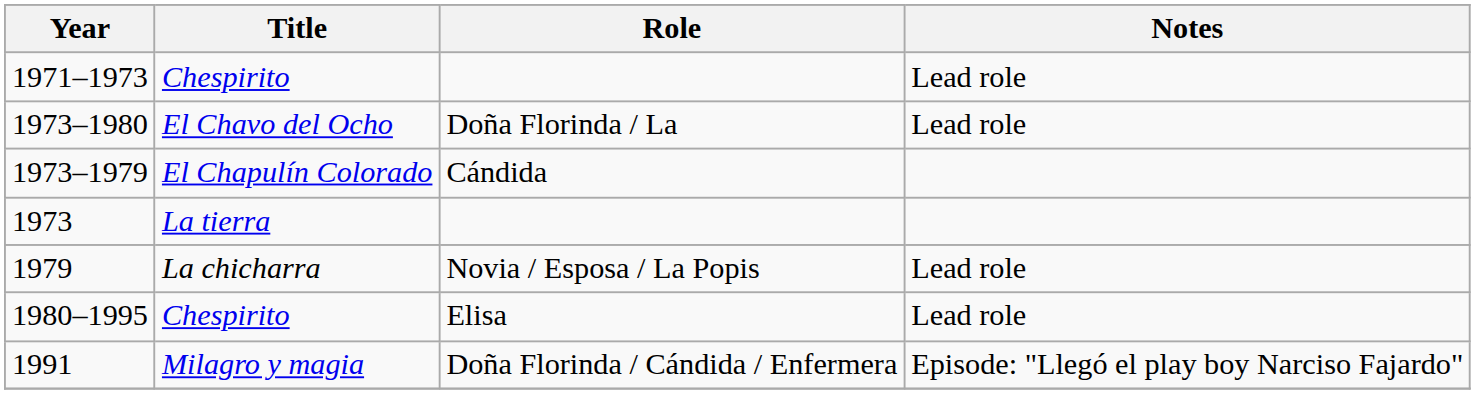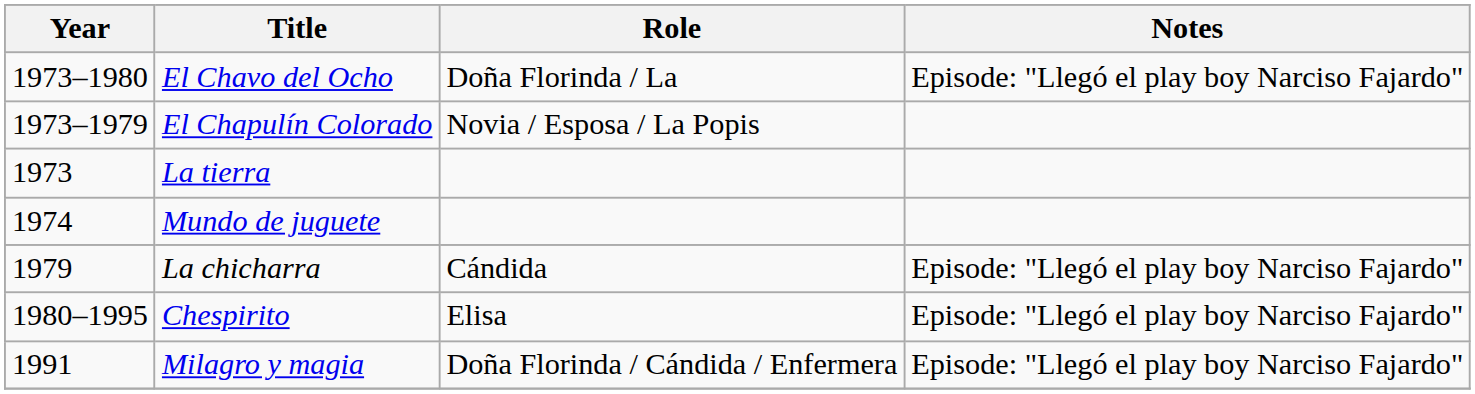- row: 1971–1973 | Chespirito | Lead role
1973–1980 | Notes: Lead role -> Episode: "Llegó el play boy Narciso Fajardo"
1973–1979 | Role: Cándida -> Novia / Esposa / La Popis
+ row: 1974 | Mundo de juguete
1979 | Role: Novia / Esposa / La Popis -> Cándida
1979 | Notes: Lead role -> Episode: "Llegó el play boy Narciso Fajardo"
1980–1995 | Notes: Lead role -> Episode: "Llegó el play boy Narciso Fajardo"
